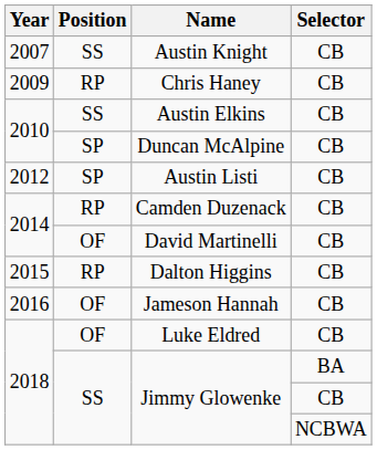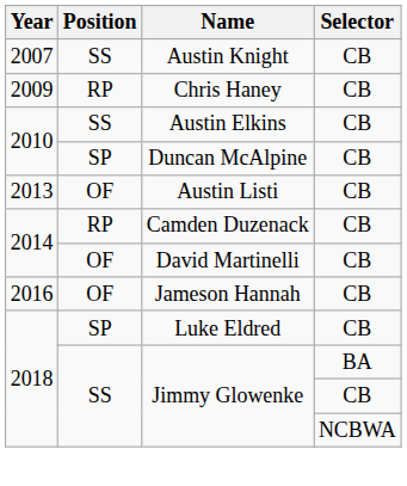Austin Listi | Year: 2012 -> 2013
Austin Listi | Position: SP -> OF
- row: 2015 | RP | Dalton Higgins | CB
Luke Eldred | Position: OF -> SP
